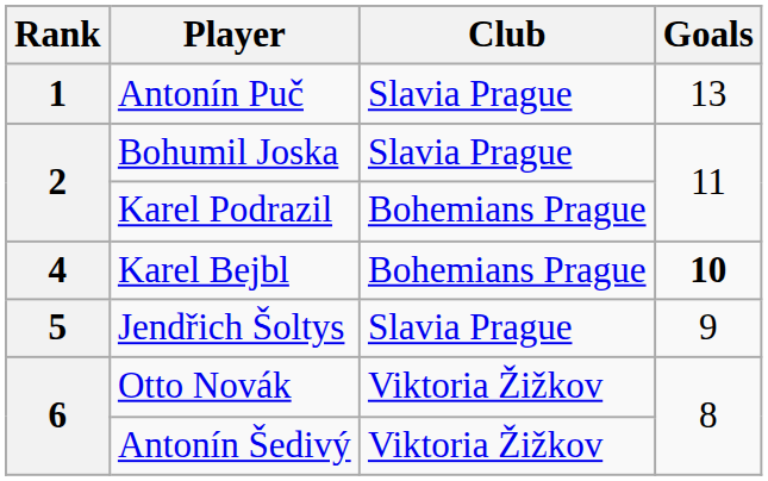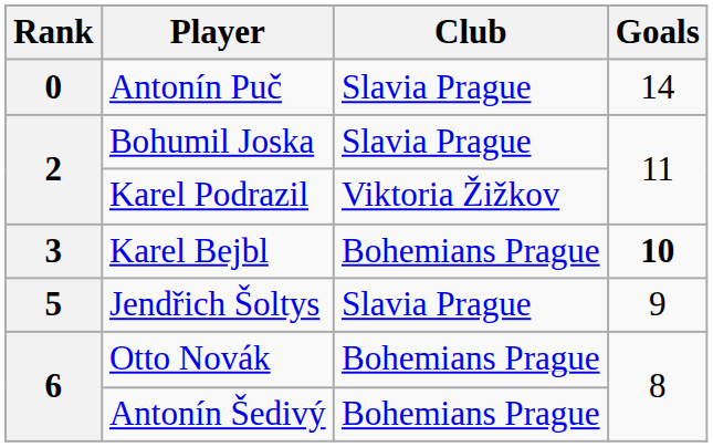Antonín Puč | Rank: 1 -> 0
Antonín Puč | Goals: 13 -> 14
Karel Podrazil | Club: Bohemians Prague -> Viktoria Žižkov
Karel Bejbl | Rank: 4 -> 3
Otto Novák | Club: Viktoria Žižkov -> Bohemians Prague
Antonín Šedivý | Club: Viktoria Žižkov -> Bohemians Prague
